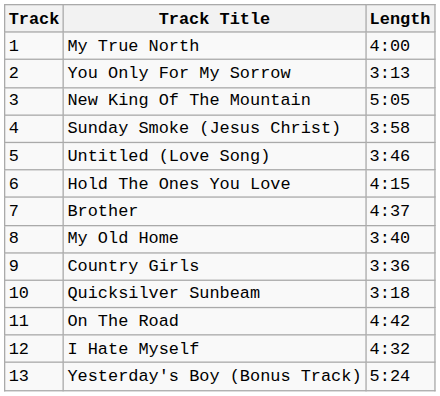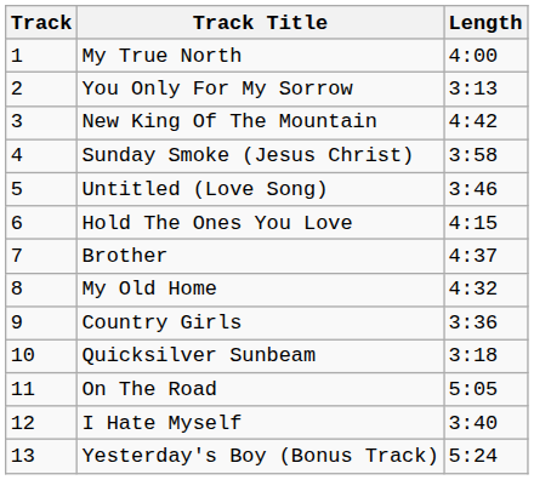New King Of The Mountain | Length: 5:05 -> 4:42
My Old Home | Length: 3:40 -> 4:32
On The Road | Length: 4:42 -> 5:05
I Hate Myself | Length: 4:32 -> 3:40
